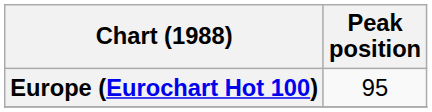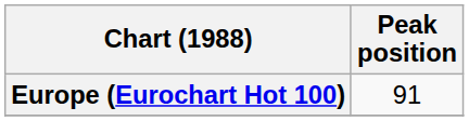Europe (Eurochart Hot 100) | Peak position: 95 -> 91
